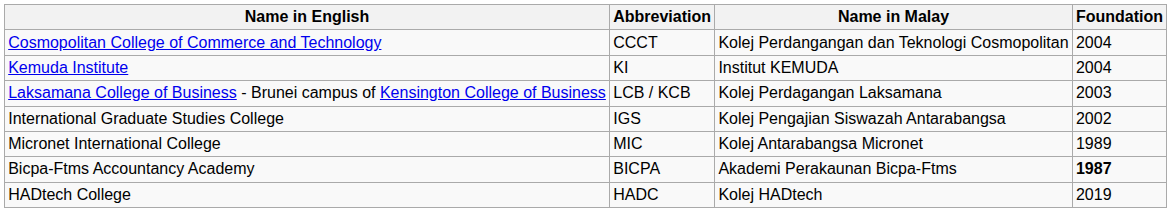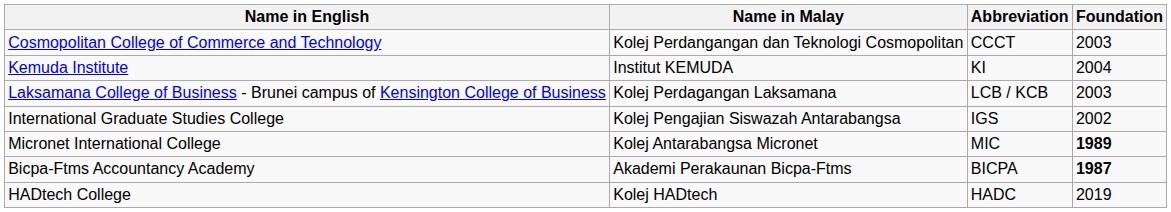columns swapped: Name in Malay <-> Abbreviation
Cosmopolitan College of Commerce and Technology | Foundation: 2004 -> 2003
Micronet International College | Foundation: normal -> bold
